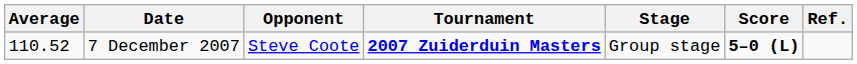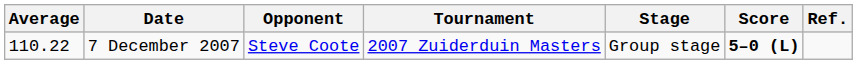7 December 2007 | Average: 110.52 -> 110.22
7 December 2007 | Tournament: bold -> normal
